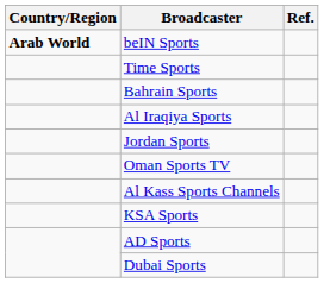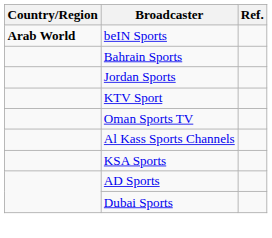- row: Time Sports
- row: Al Iraqiya Sports
+ row: KTV Sport
